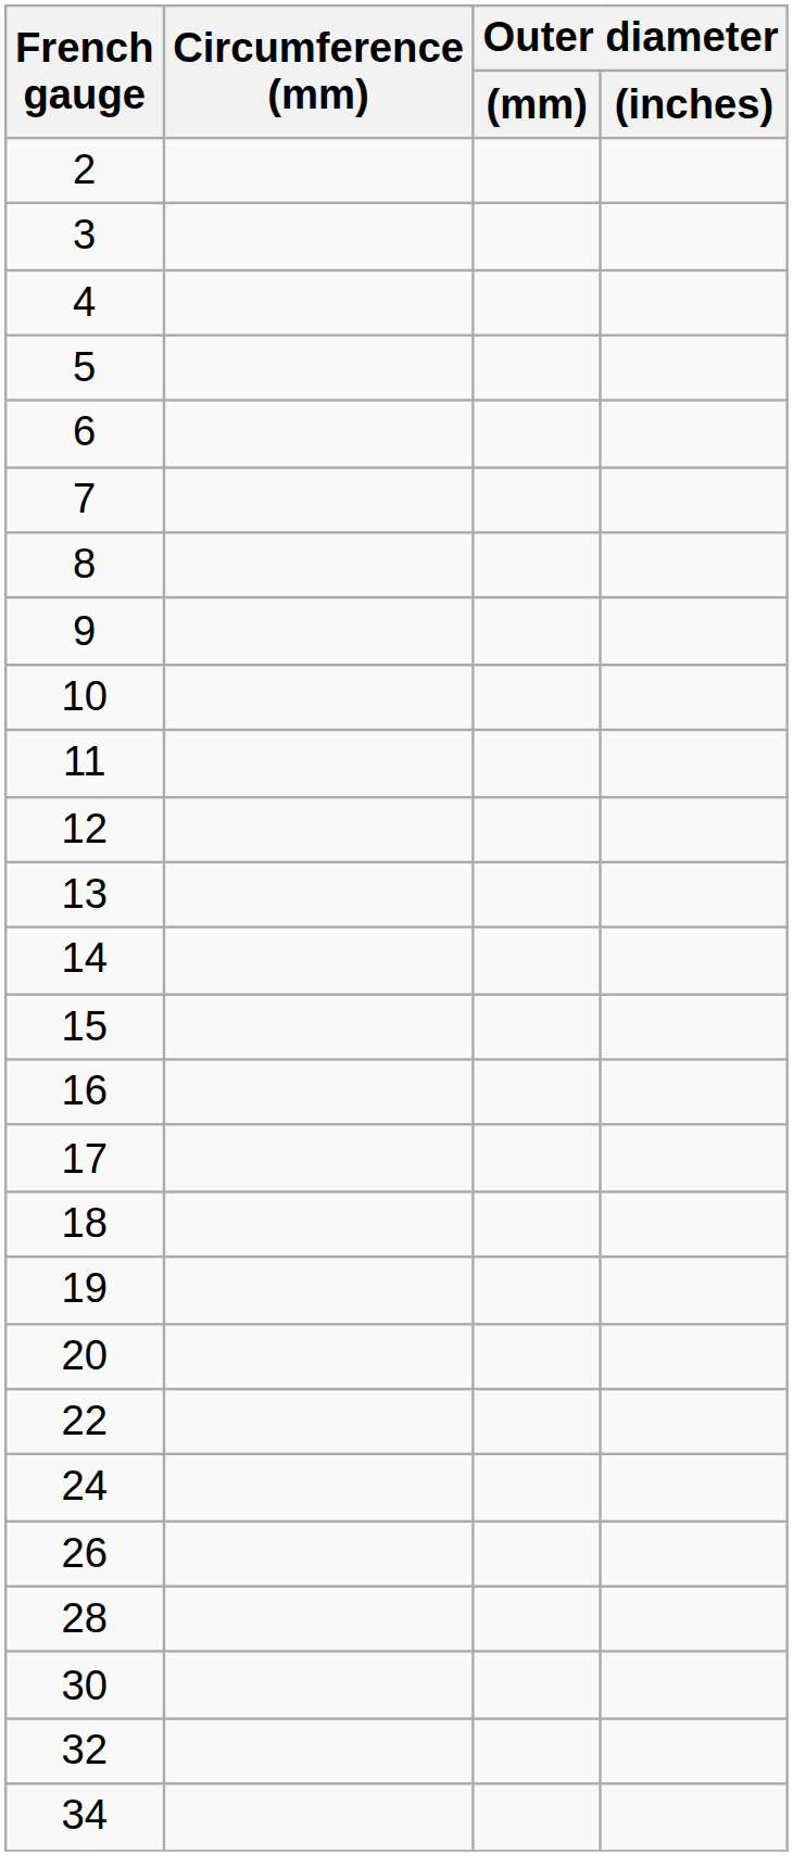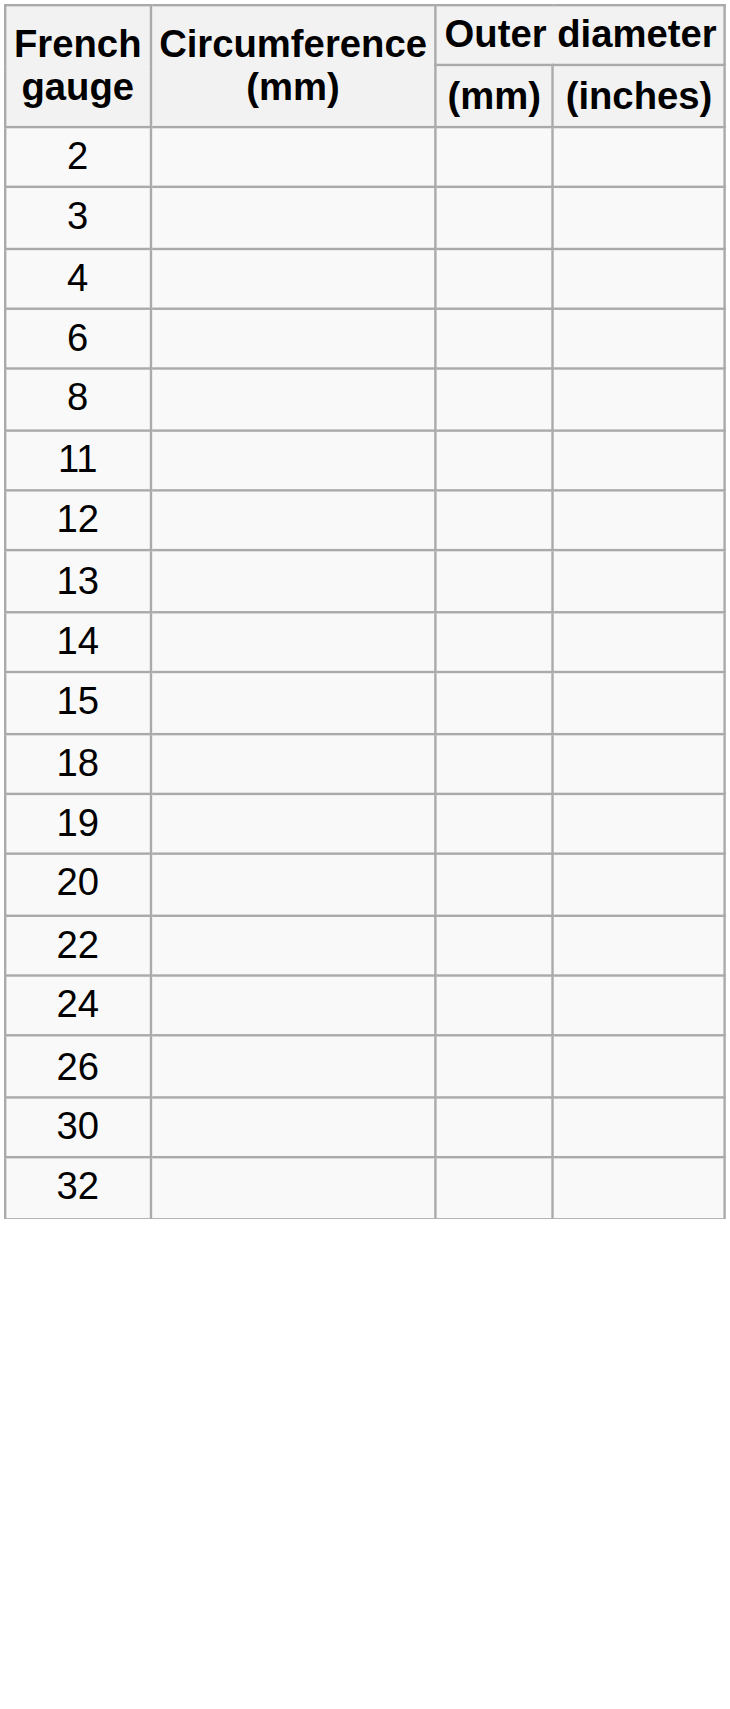- row: 5
- row: 7
- row: 9
- row: 10
- row: 16
- row: 17
- row: 28
- row: 34
